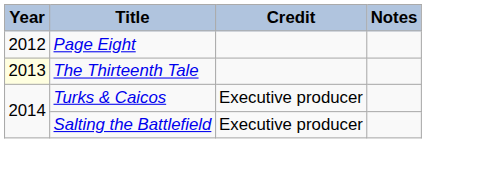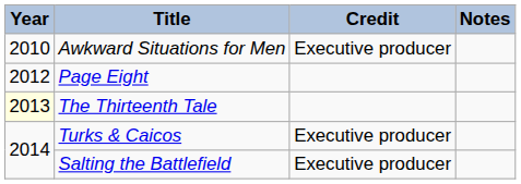+ row: 2010 | Awkward Situations for Men | Executive producer
